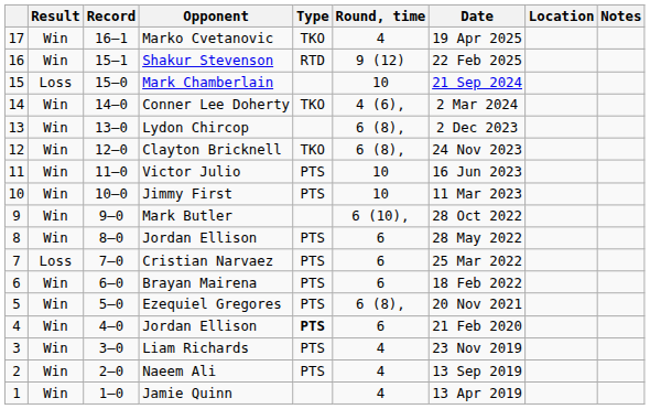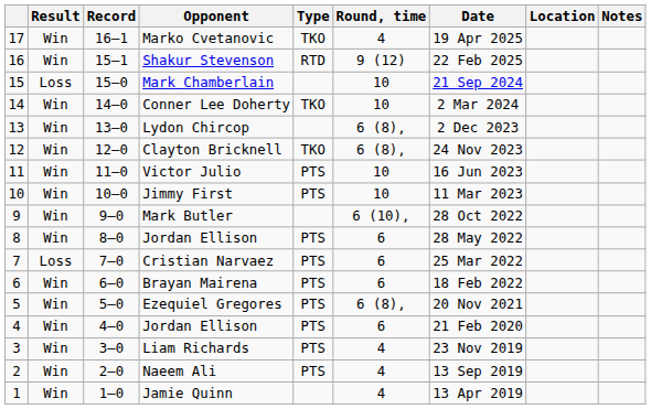Conner Lee Doherty | Round, time: 4 (6), -> 10
4 / Jordan Ellison | Type: bold -> normal
